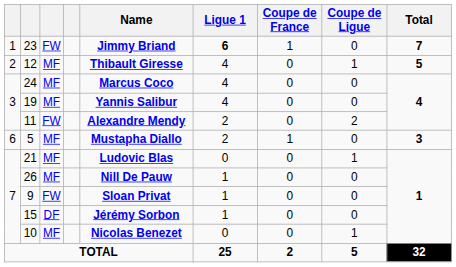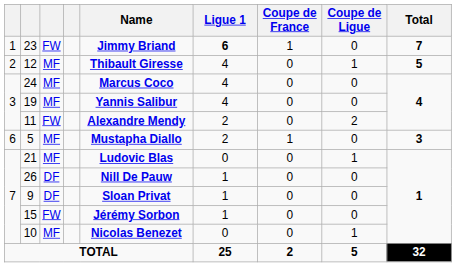26 | column 3: MF -> DF
9 | column 3: FW -> DF
15 | column 3: DF -> FW
